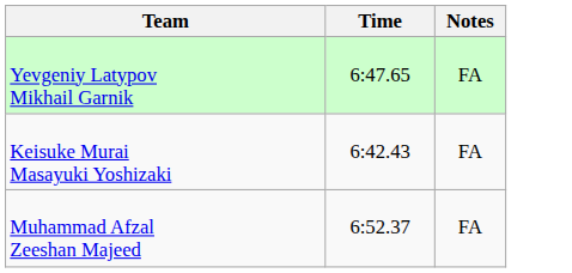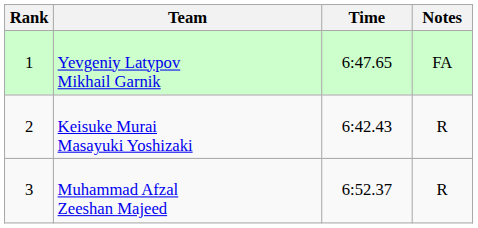+ column: Rank | 1 | 2 | 3
Keisuke Murai Masayuki Yoshizaki | Notes: FA -> R
Muhammad Afzal Zeeshan Majeed | Notes: FA -> R
